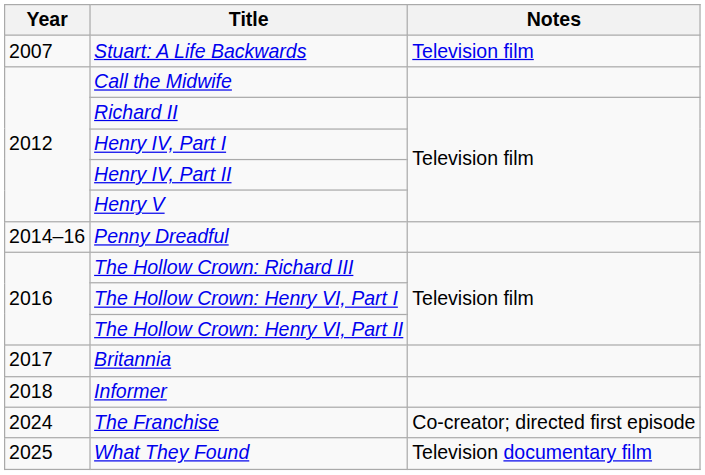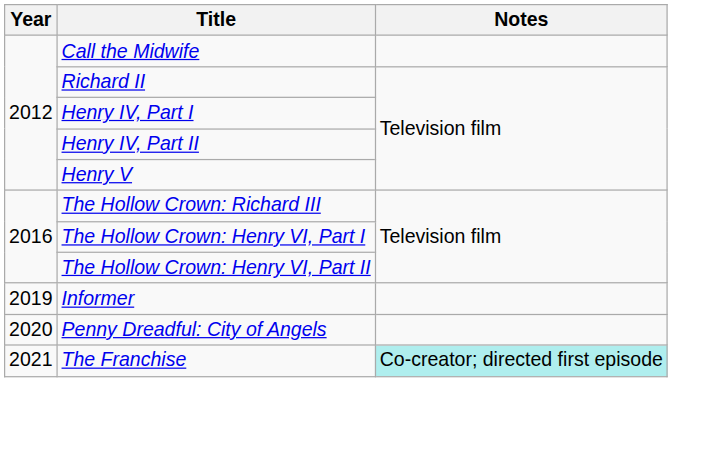- row: 2007 | Stuart: A Life Backwards | Television film
- row: 2014–16 | Penny Dreadful
- row: 2017 | Britannia
Informer | Year: 2018 -> 2019
+ row: 2020 | Penny Dreadful: City of Angels
The Franchise | Year: 2024 -> 2021
The Franchise | Notes: no background -> paleturquoise background
- row: 2025 | What They Found | Television documentary film
